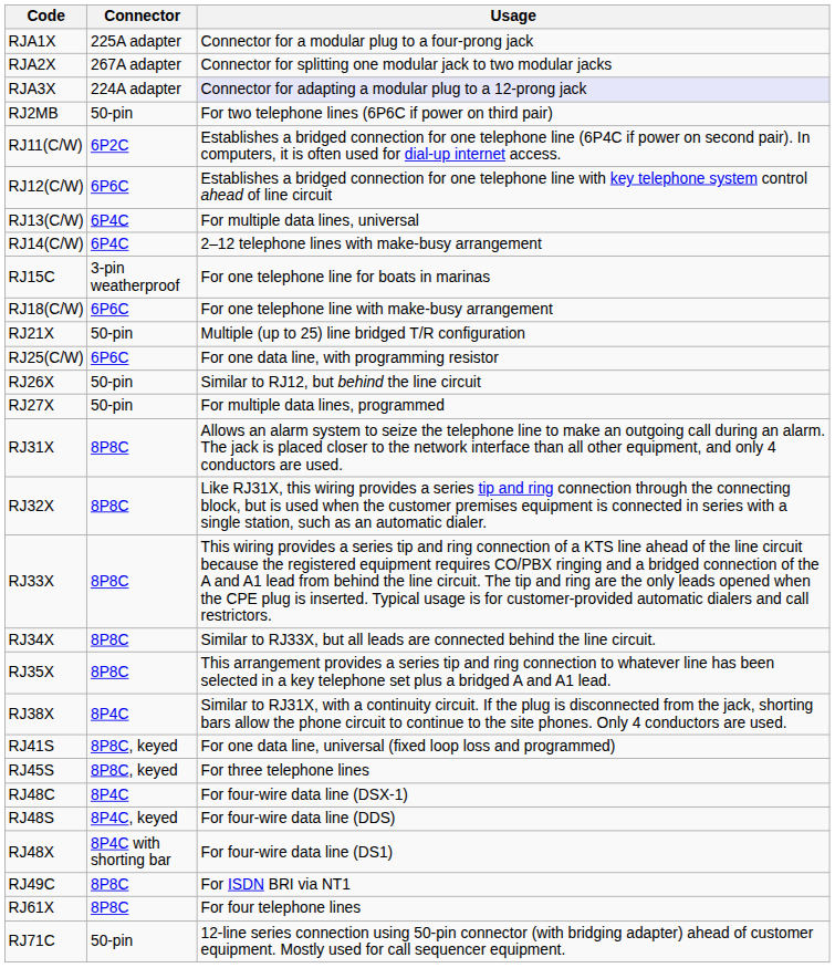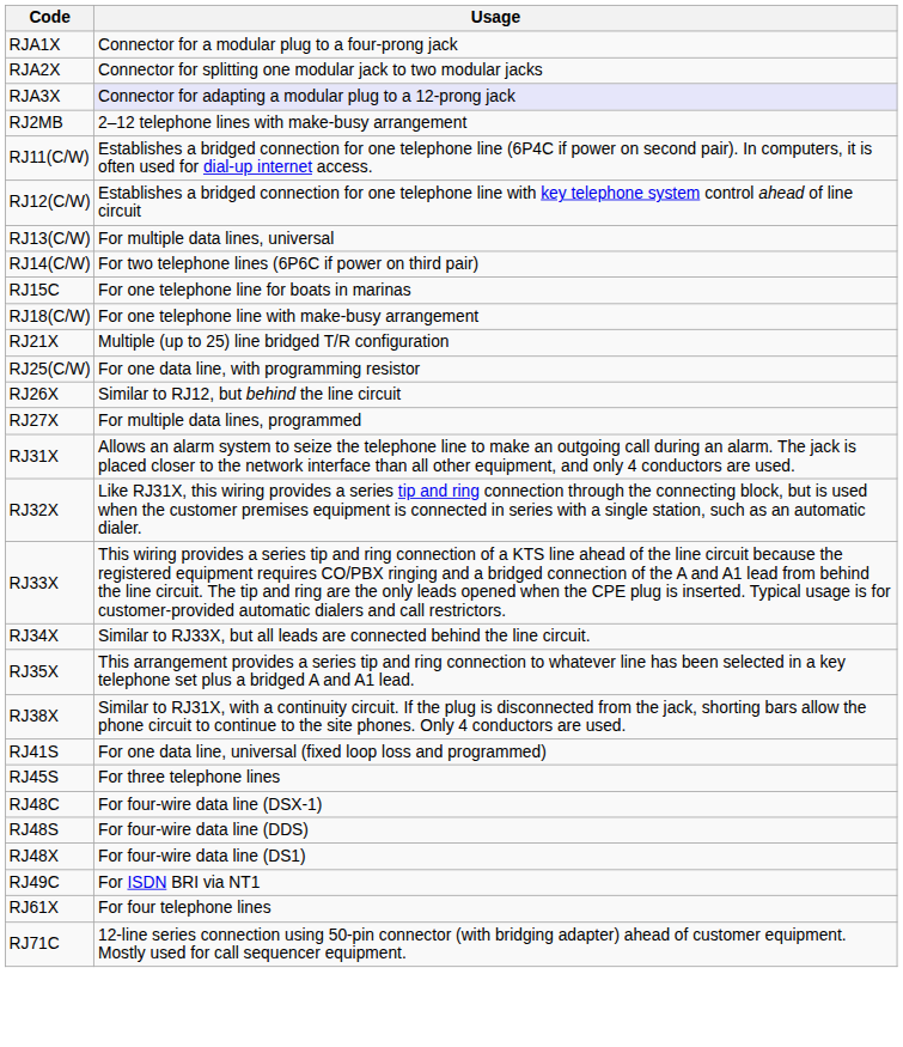- column: Connector | 225A adapter | 267A adapter | 224A adapter | 50-pin | 6P2C | 6P6C | 6P4C | 6P4C | 3-pin weatherproof | 6P6C | 50-pin | 6P6C | 50-pin | 50-pin | 8P8C | 8P8C | 8P8C | 8P8C | 8P8C | 8P4C | 8P8C, keyed | 8P8C, keyed | 8P4C | 8P4C, keyed | 8P4C with shorting bar | 8P8C | 8P8C | 50-pin
RJ2MB | Usage: For two telephone lines (6P6C if power on third pair) -> 2–12 telephone lines with make-busy arrangement
RJ14(C/W) | Usage: 2–12 telephone lines with make-busy arrangement -> For two telephone lines (6P6C if power on third pair)
